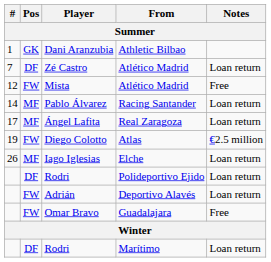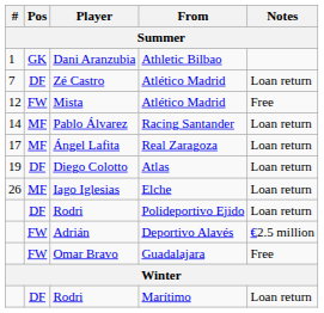Diego Colotto | Pos: FW -> DF
Diego Colotto | Notes: €2.5 million -> Loan return
Adrián | Notes: Loan return -> €2.5 million
